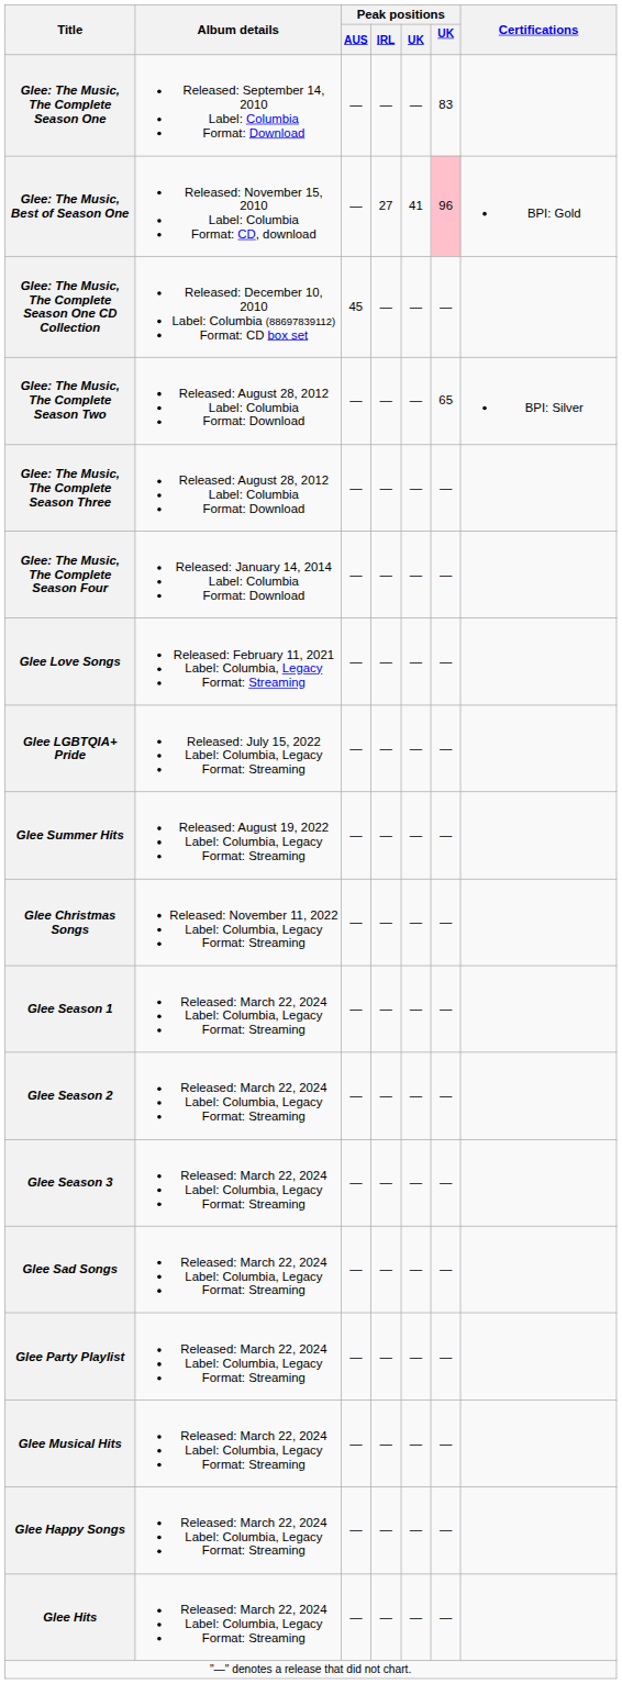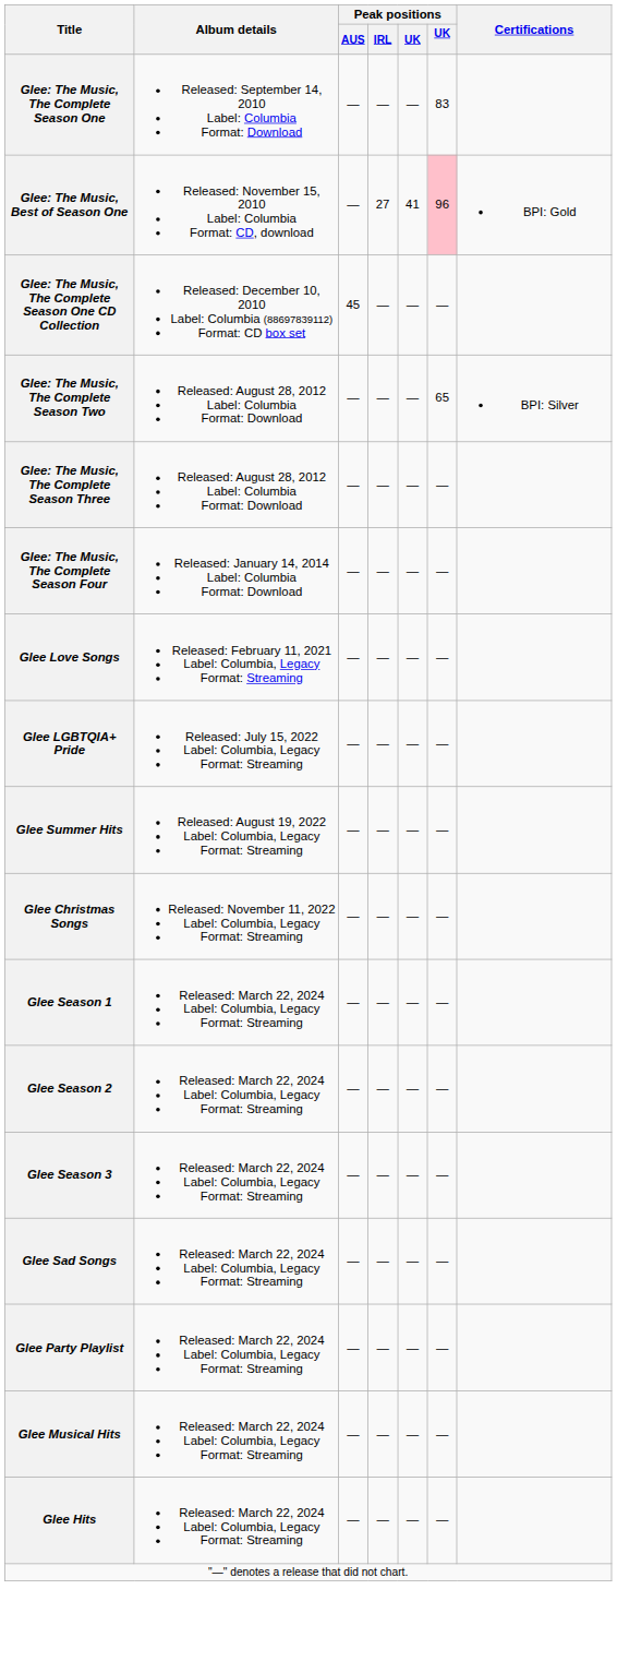- row: Glee Happy Songs | Released: March 22, 2024 Label: Columbia, Legacy Format: Streaming | — | — | — | —
